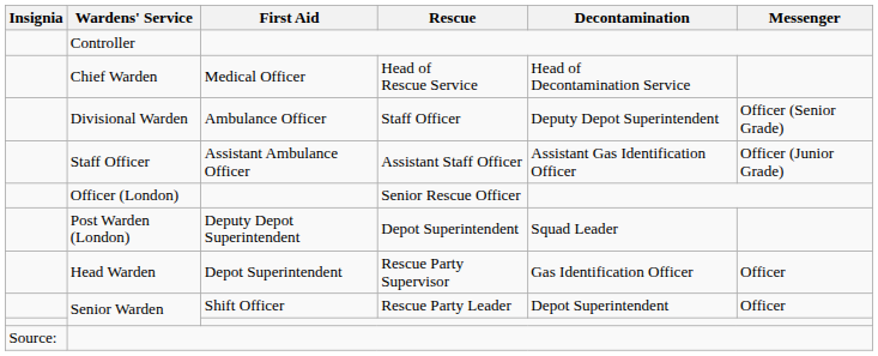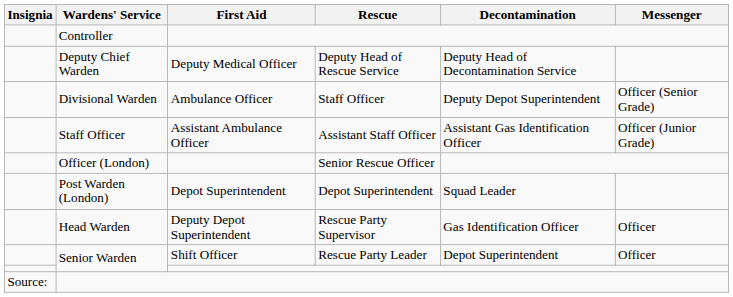- row: Chief Warden | Medical Officer | Head of Rescue Service | Head of Decontamination Service
+ row: Deputy Chief Warden | Deputy Medical Officer | Deputy Head of Rescue Service | Deputy Head of Decontamination Service
Post Warden (London) | First Aid: Deputy Depot Superintendent -> Depot Superintendent
Head Warden | First Aid: Depot Superintendent -> Deputy Depot Superintendent
